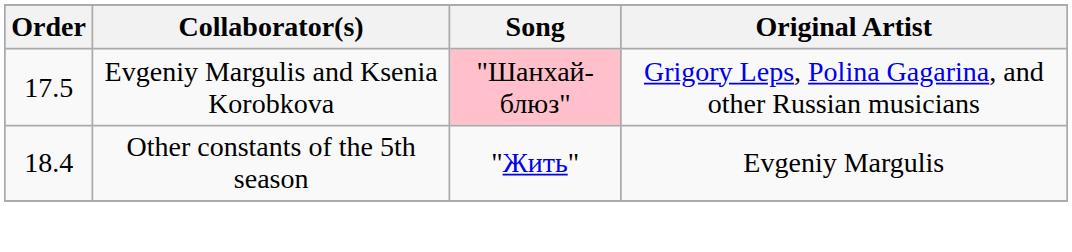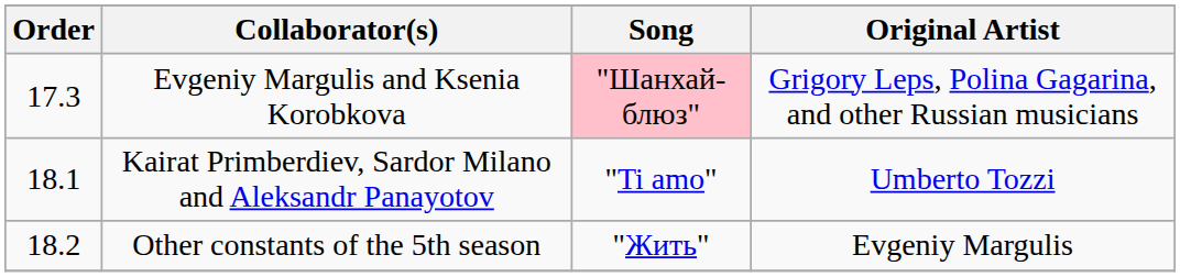Evgeniy Margulis and Ksenia Korobkova | Order: 17.5 -> 17.3
+ row: 18.1 | Kairat Primberdiev, Sardor Milano and Aleksandr Panayotov | "Ti amo" | Umberto Tozzi
Other constants of the 5th season | Order: 18.4 -> 18.2
